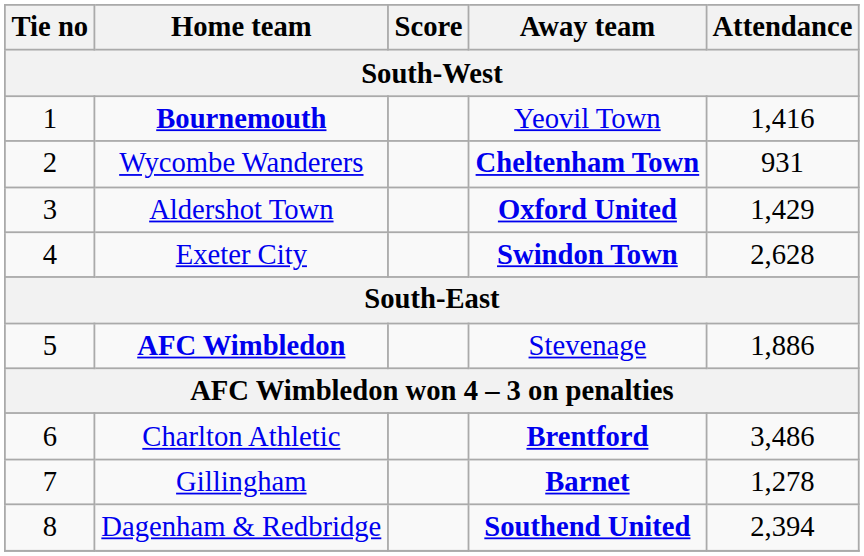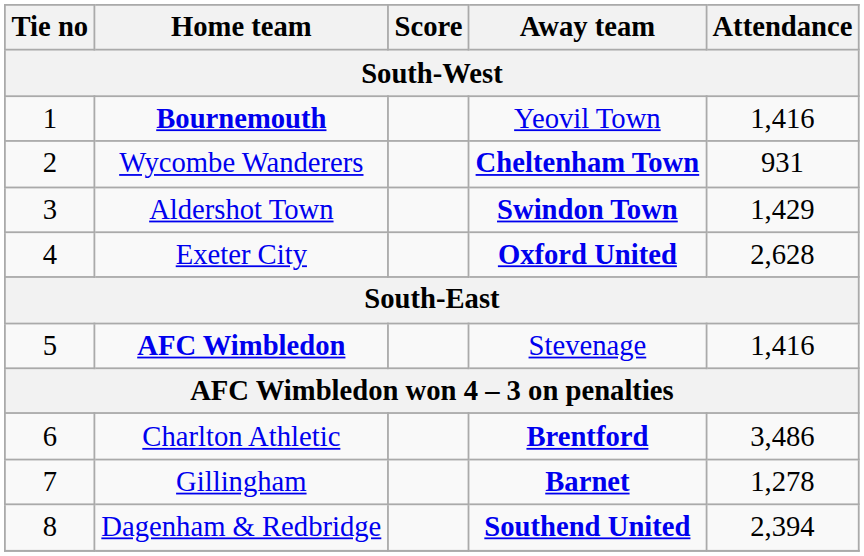Aldershot Town | Away team: Oxford United -> Swindon Town
Exeter City | Away team: Swindon Town -> Oxford United
AFC Wimbledon | Attendance: 1,886 -> 1,416
